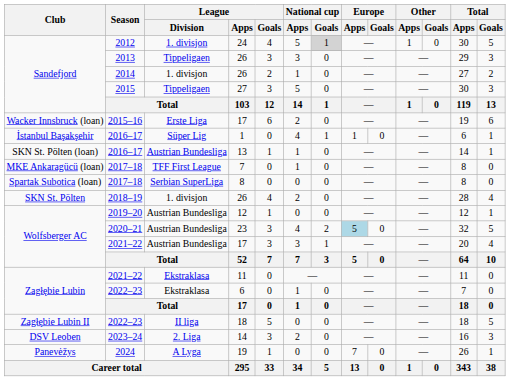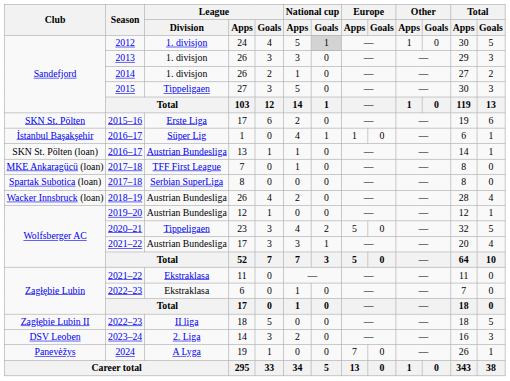2013 / 26 | League / Division: Tippeligaen -> 1. divisjon
2015–16 / 17 | Club: Wacker Innsbruck (loan) -> SKN St. Pölten
2018–19 / 26 | Club: SKN St. Pölten -> Wacker Innsbruck (loan)
2018–19 / 26 | League / Division: 1. divisjon -> Austrian Bundesliga
23 | League / Division: Austrian Bundesliga -> Tippeligaen
23 | Europe / Apps: lightblue background -> no background
